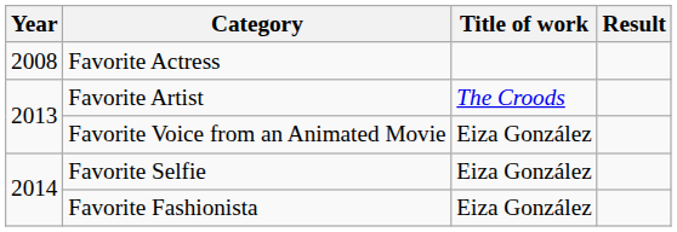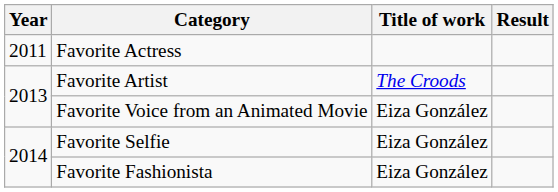Favorite Actress | Year: 2008 -> 2011
